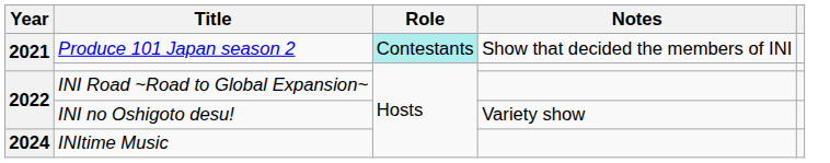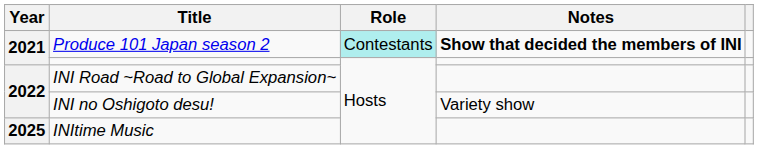Produce 101 Japan season 2 | Notes: normal -> bold
INItime Music | Year: 2024 -> 2025
